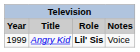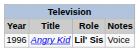Angry Kid | Year: 1999 -> 1996
